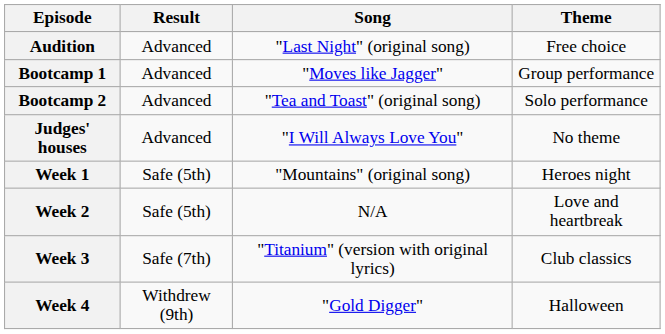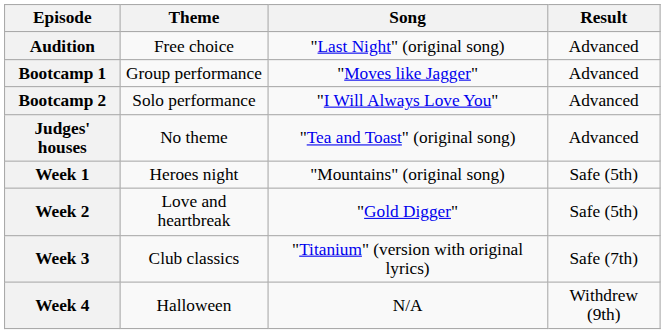columns swapped: Theme <-> Result
Bootcamp 2 | Song: "Tea and Toast" (original song) -> "I Will Always Love You"
Judges' houses | Song: "I Will Always Love You" -> "Tea and Toast" (original song)
Week 2 | Song: N/A -> "Gold Digger"
Week 4 | Song: "Gold Digger" -> N/A
